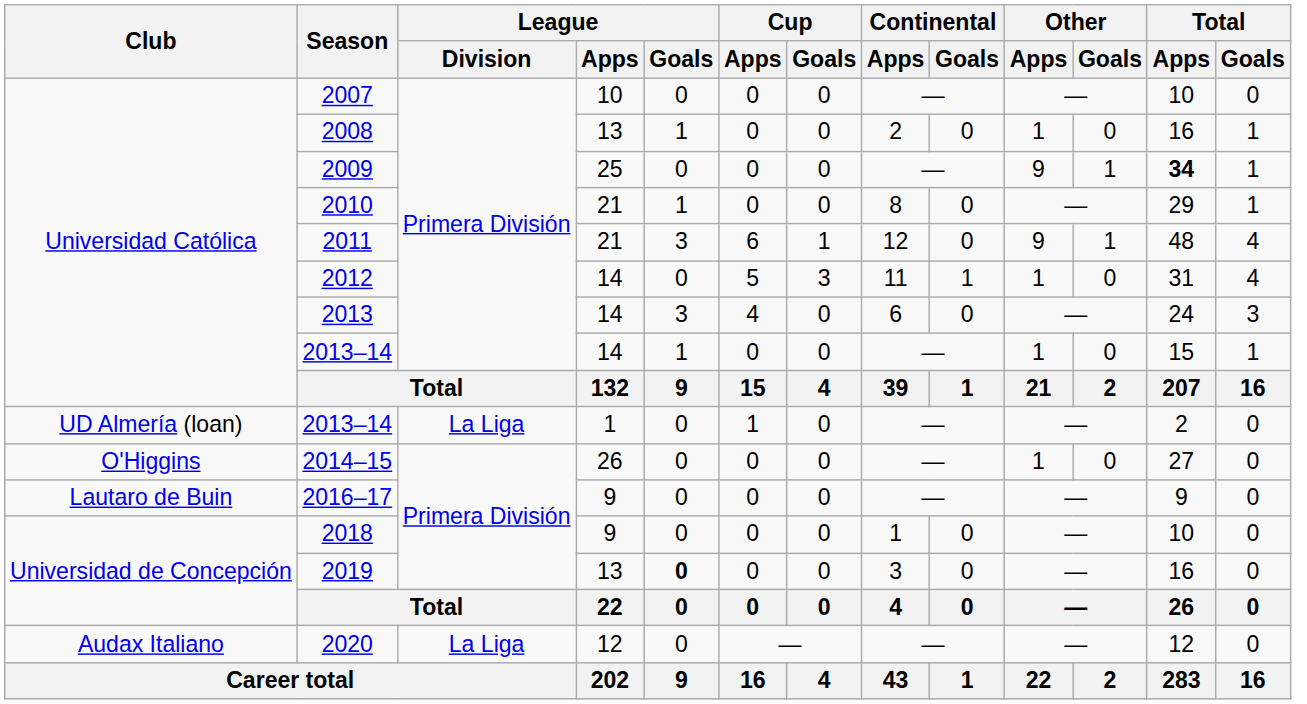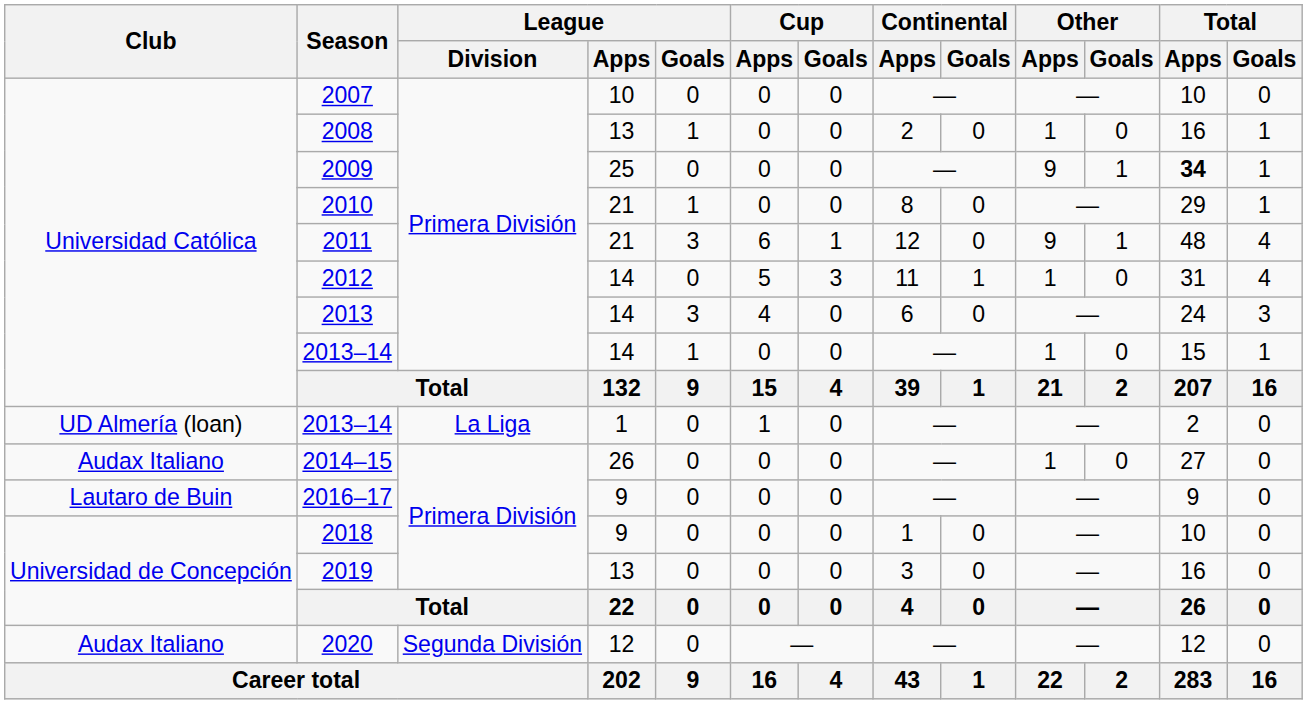2014–15 | Club: O'Higgins -> Audax Italiano
2019 | League / Goals: bold -> normal
2020 | League / Division: La Liga -> Segunda División
